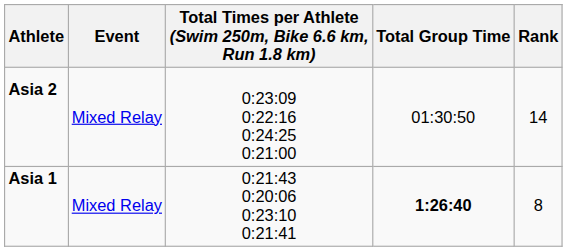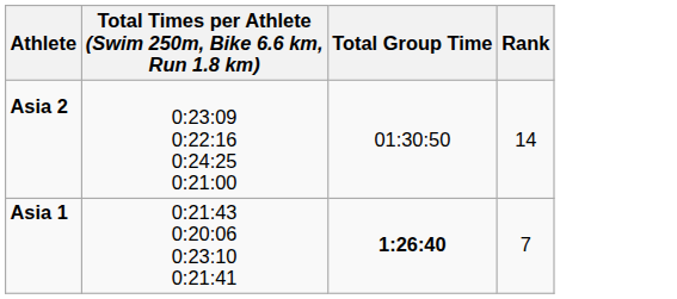- column: Event | Mixed Relay | Mixed Relay
Asia 1 | Rank: 8 -> 7
